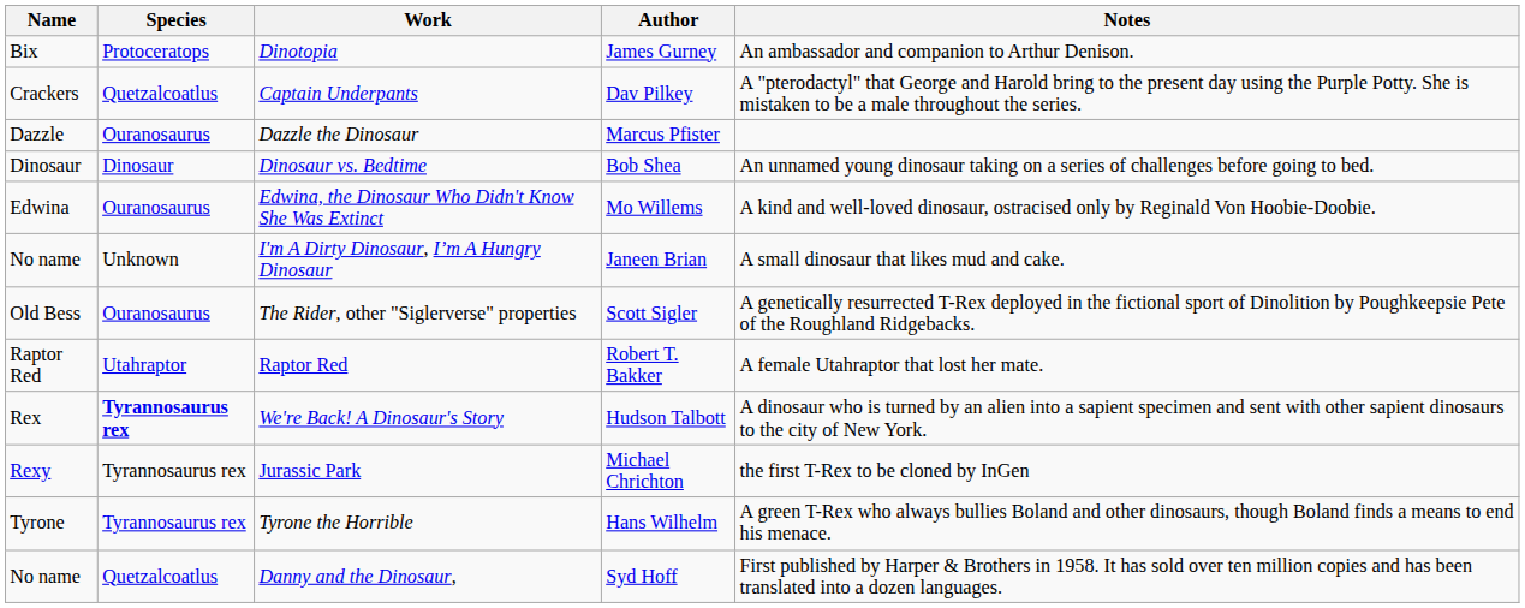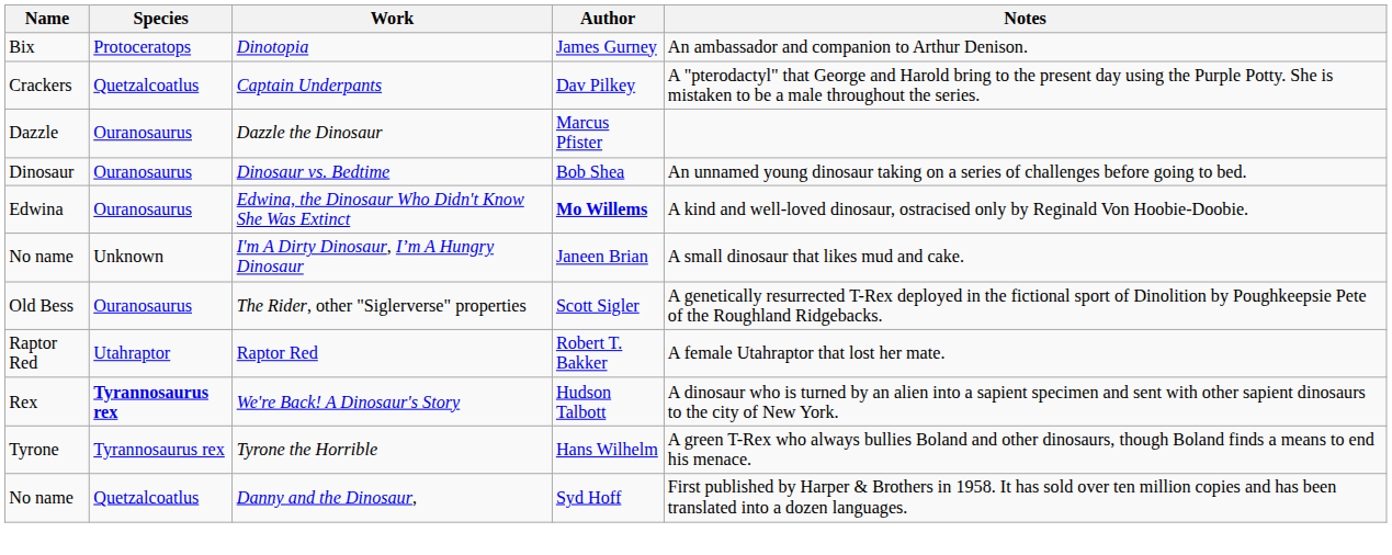Dinosaur vs. Bedtime | Species: Dinosaur -> Ouranosaurus
Edwina, the Dinosaur Who Didn't Know She Was Extinct | Author: normal -> bold
- row: Rexy | Tyrannosaurus rex | Jurassic Park | Michael Chrichton | the first T-Rex to be cloned by InGen
